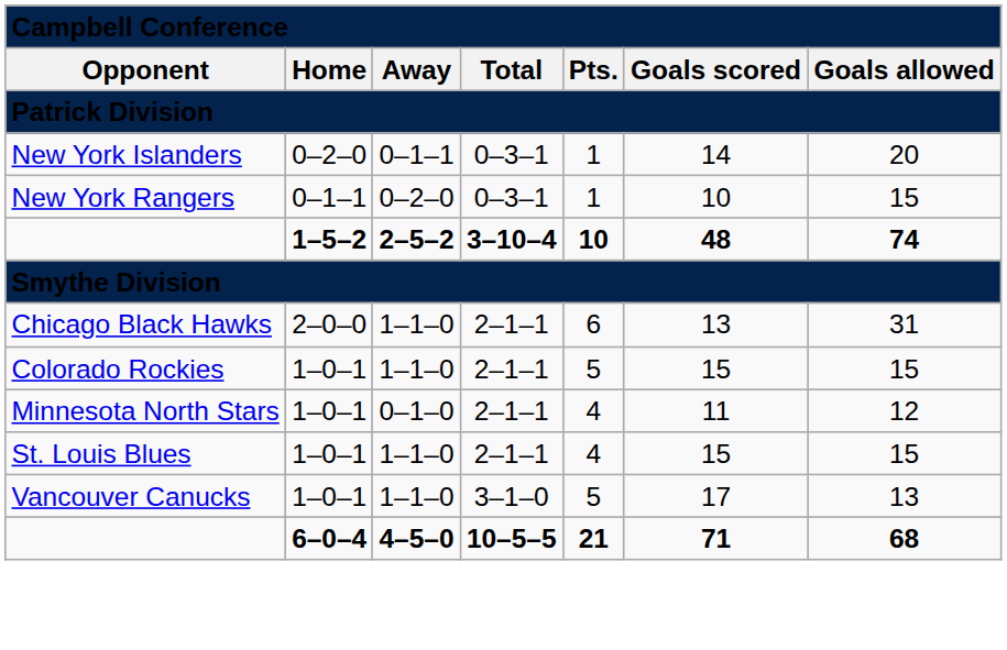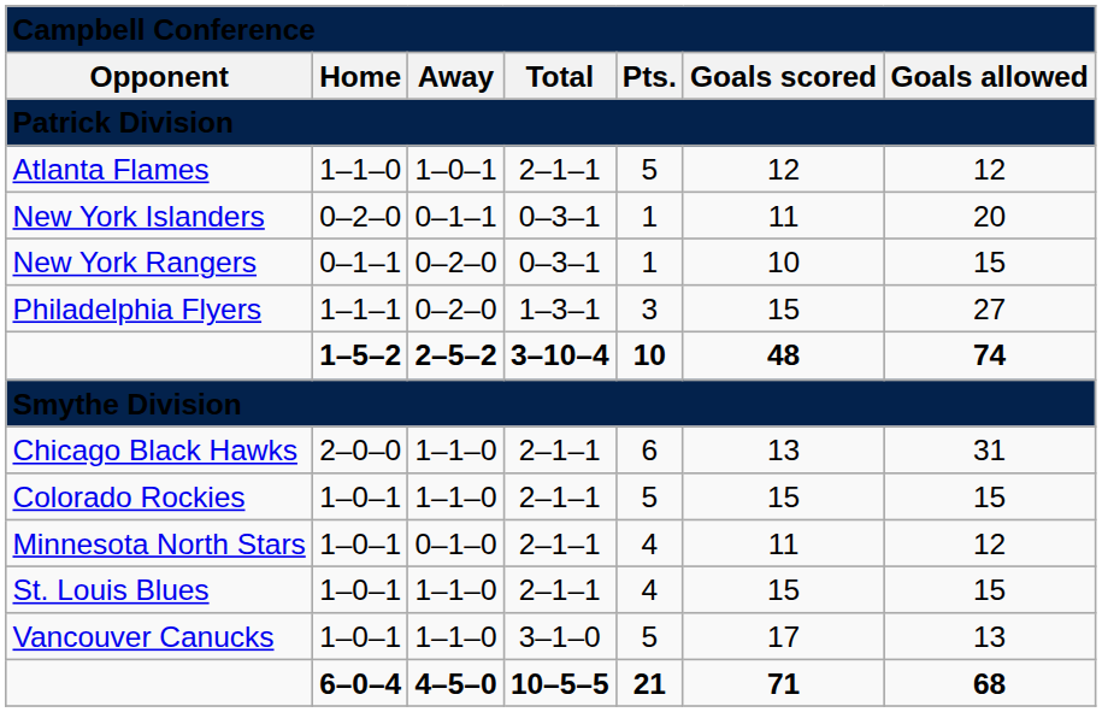+ row: Atlanta Flames | 1–1–0 | 1–0–1 | 2–1–1 | 5 | 12 | 12
New York Islanders | column 6: 14 -> 11
+ row: Philadelphia Flyers | 1–1–1 | 0–2–0 | 1–3–1 | 3 | 15 | 27
